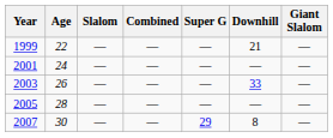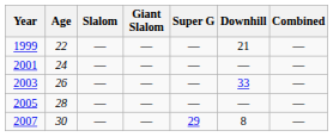columns swapped: Giant Slalom <-> Combined
